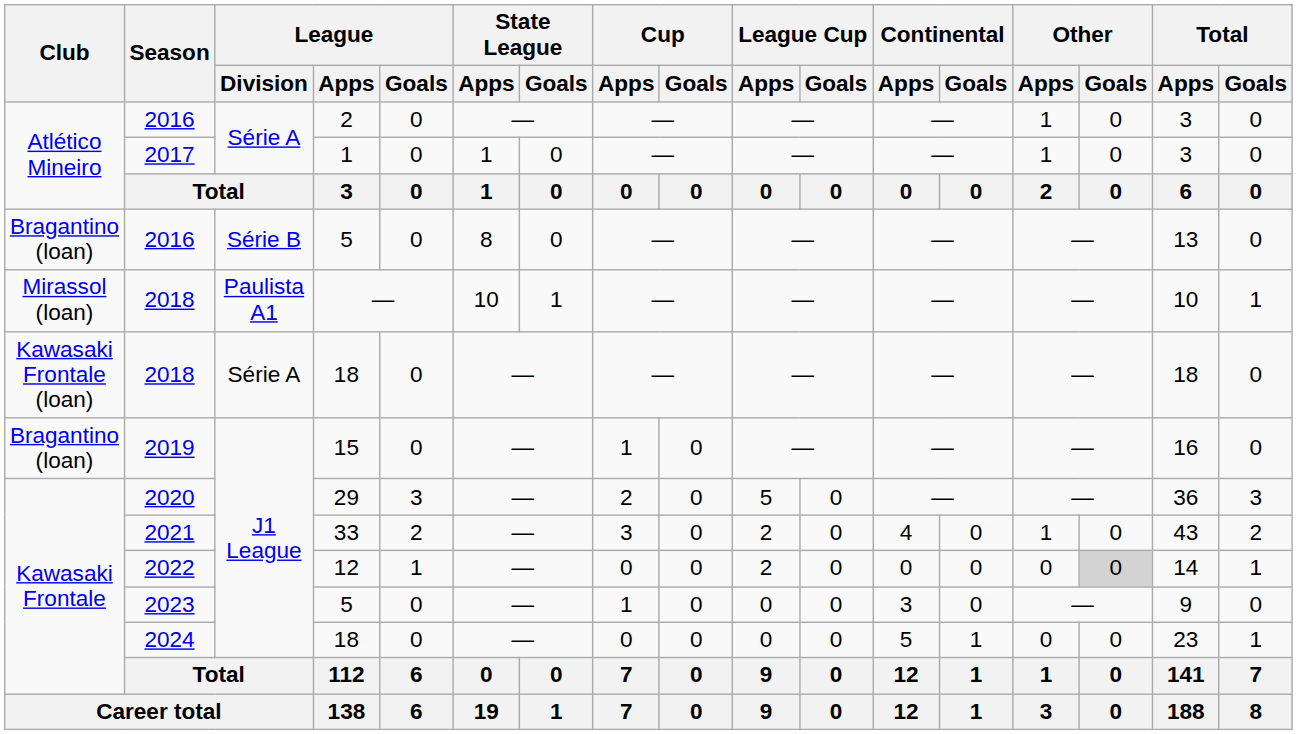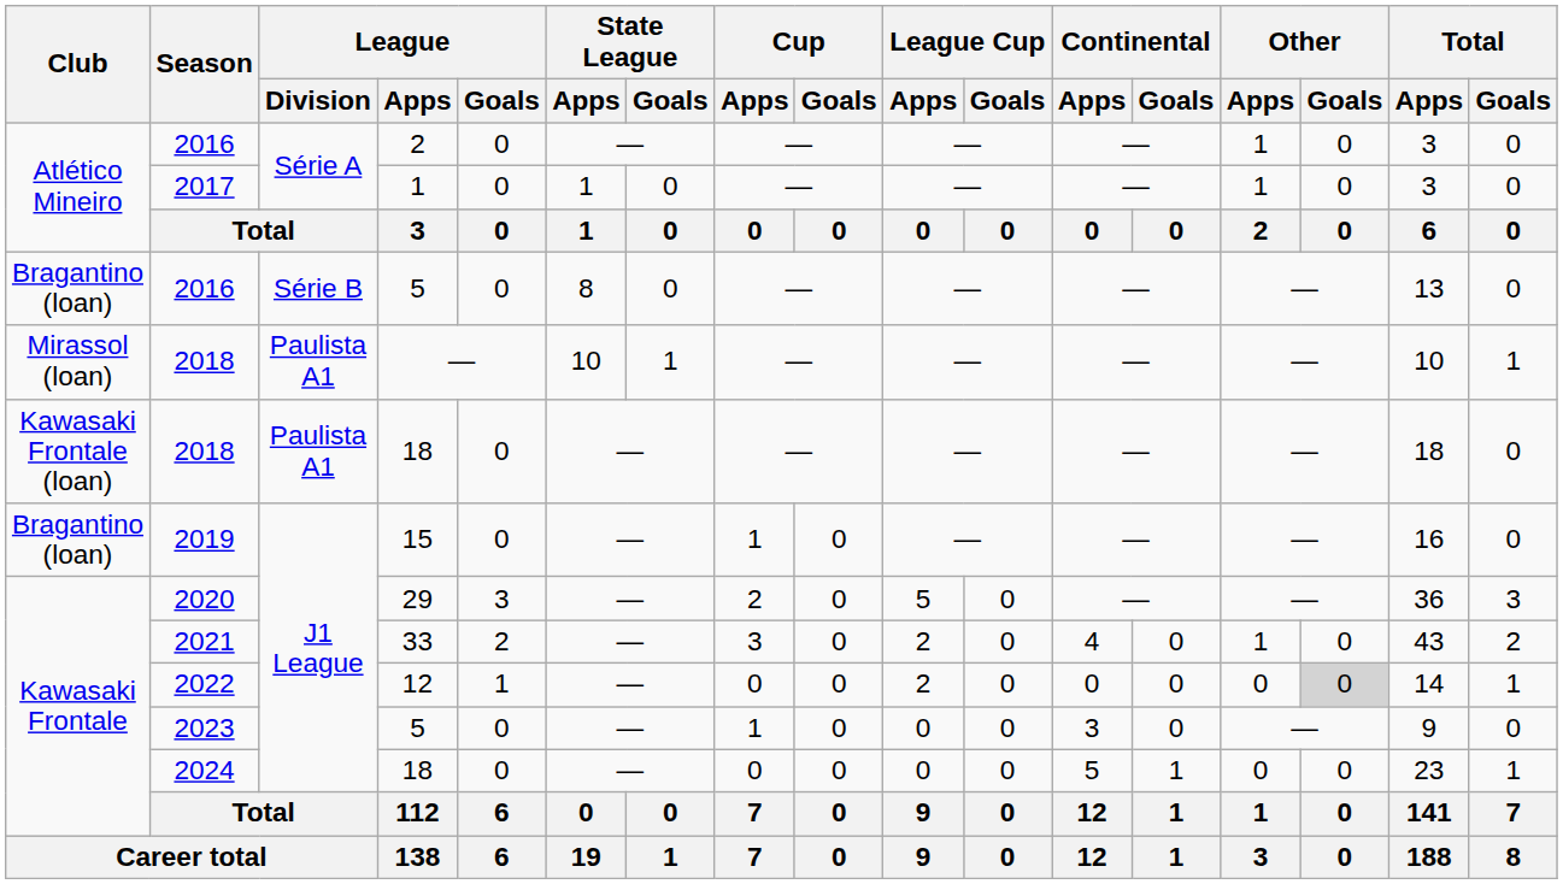2018 / 18 | League / Division: Série A -> Paulista A1
